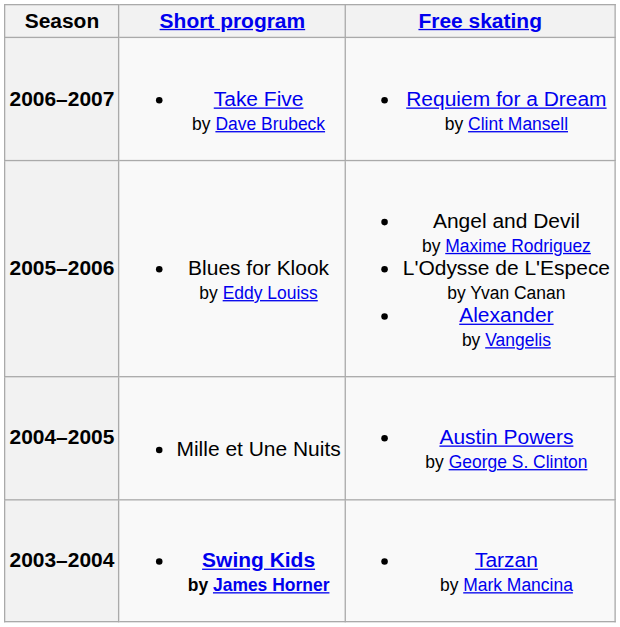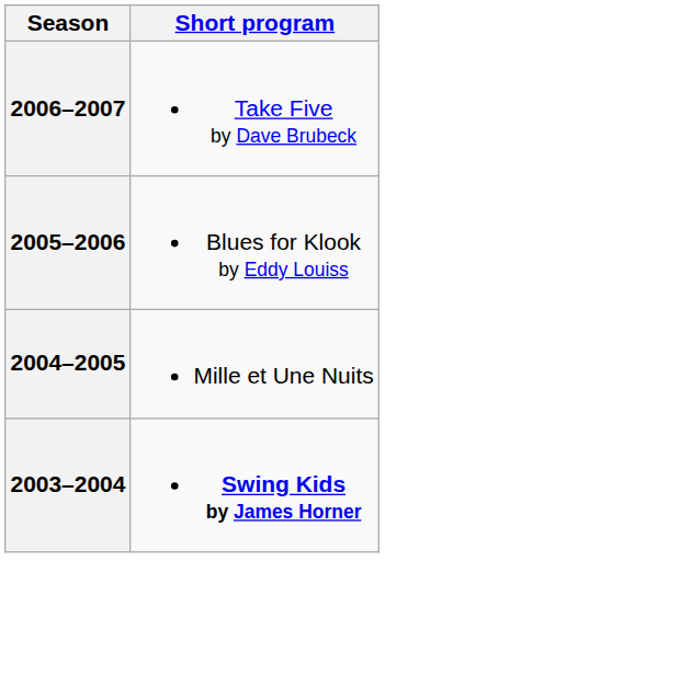- column: Free skating | Requiem for a Dream by Clint Mansell | Angel and Devil by Maxime Rodriguez L'Odysse de L'Espece by Yvan Canan Alexander by Vangelis | Austin Powers by George S. Clinton | Tarzan by Mark Mancina
